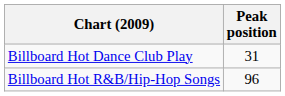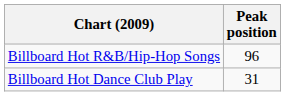rows swapped: Billboard Hot Dance Club Play <-> Billboard Hot R&B/Hip-Hop Songs
